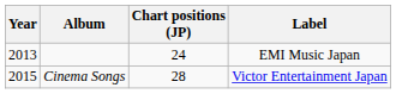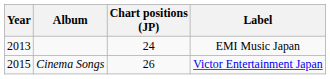Cinema Songs | Chart positions (JP): 28 -> 26
